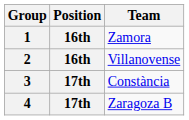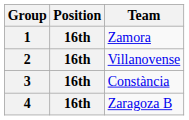3 | Position: 17th -> 16th
4 | Position: 17th -> 16th
